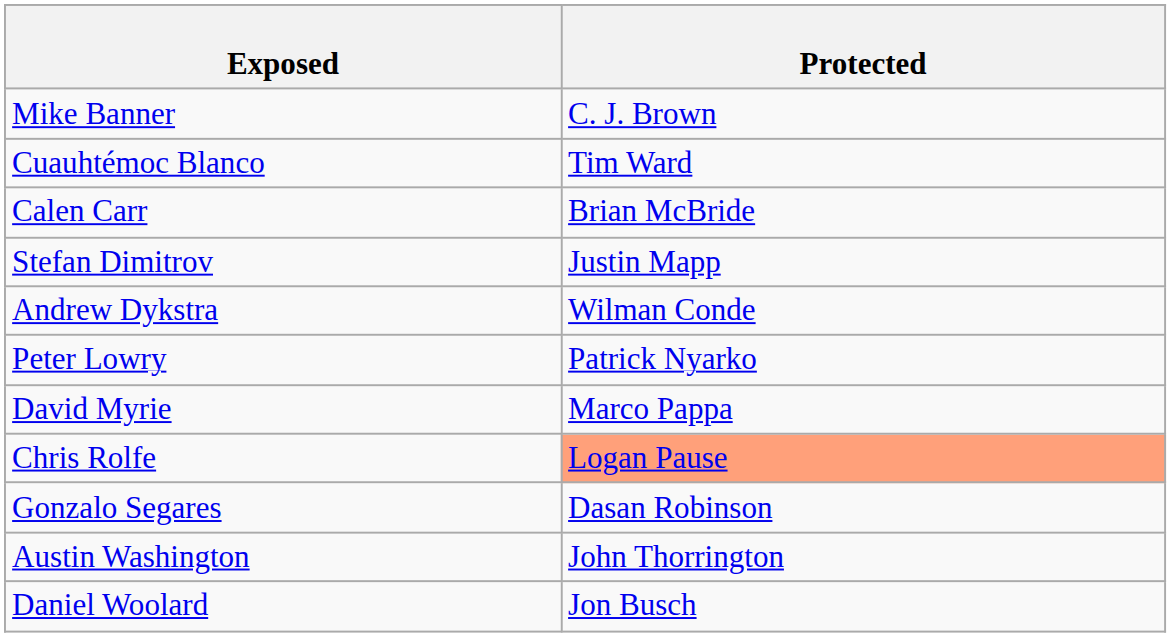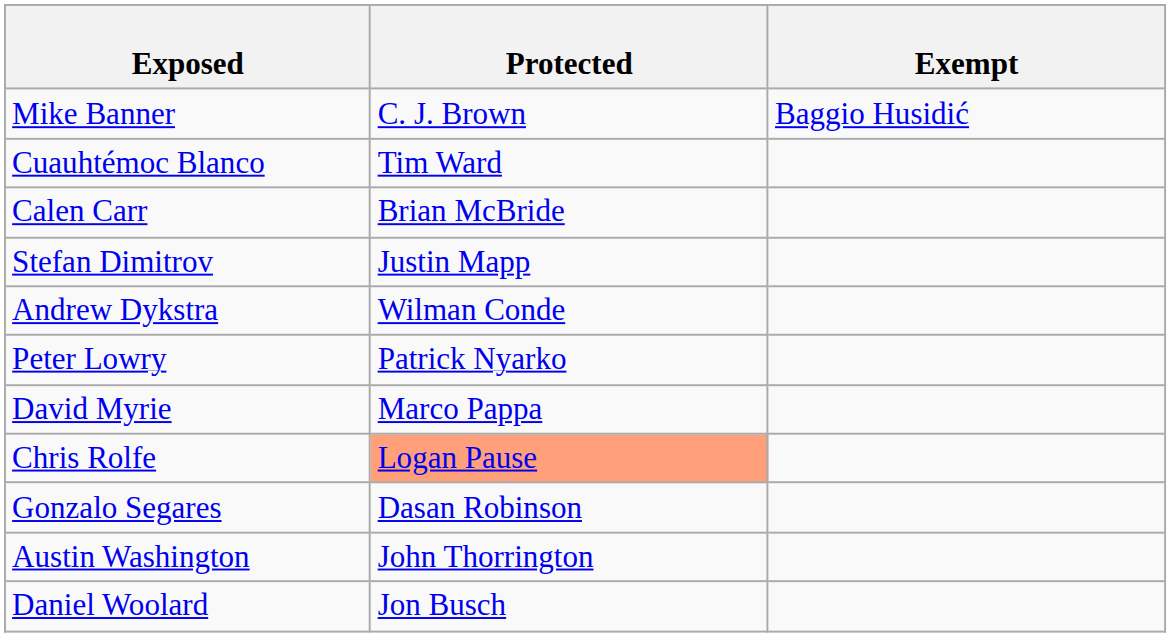+ column: Exempt | Baggio Husidić
